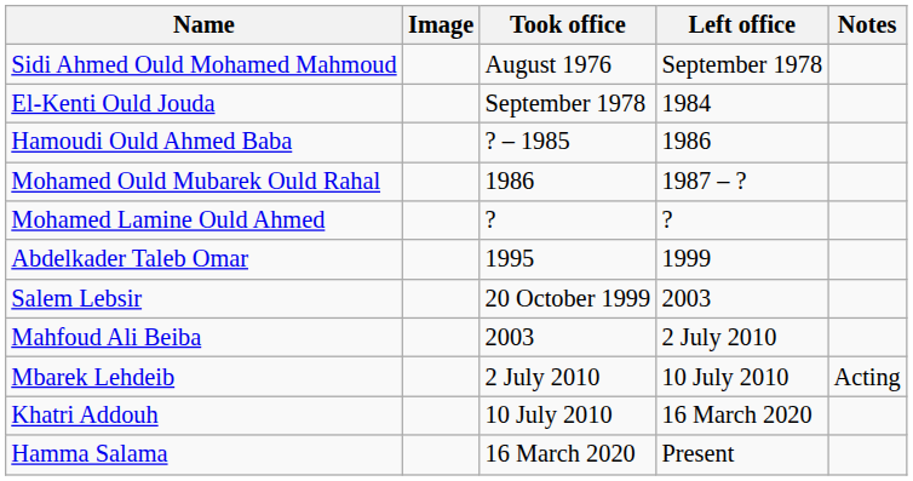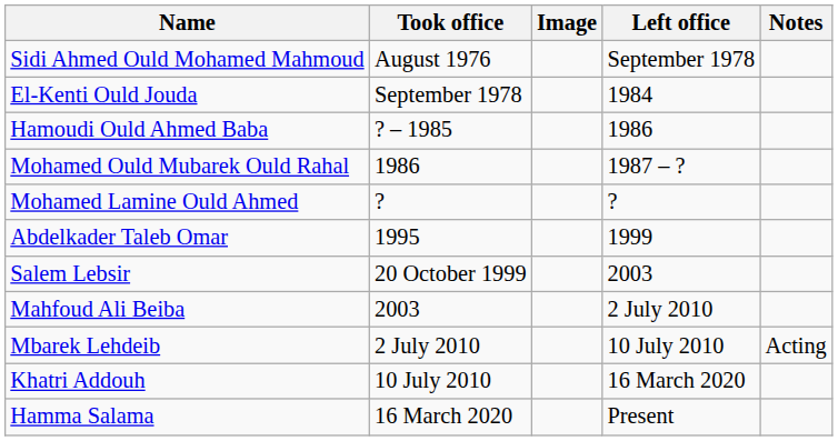columns swapped: Image <-> Took office
